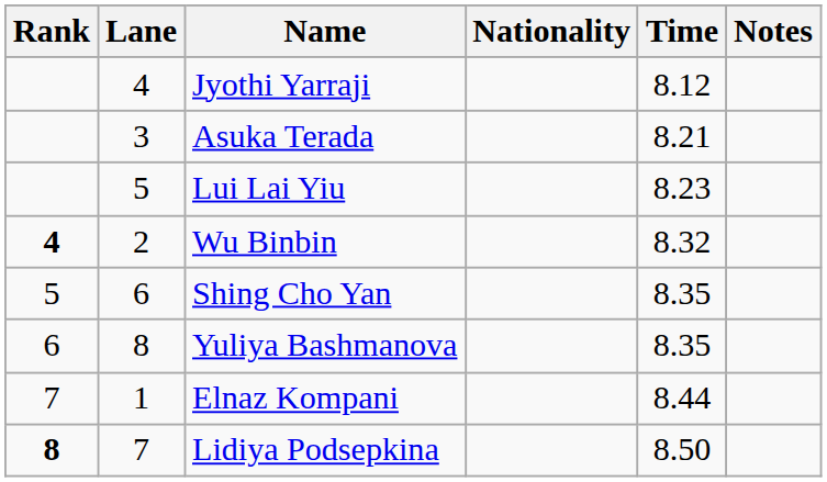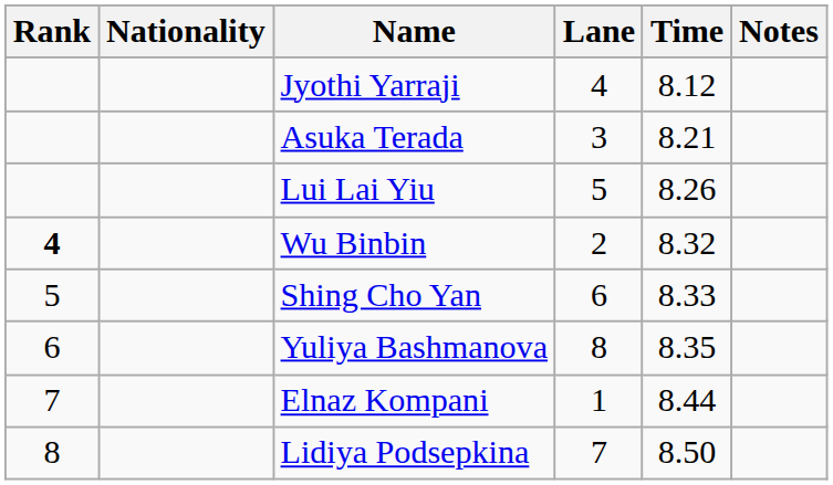columns swapped: Lane <-> Nationality
Lui Lai Yiu | Time: 8.23 -> 8.26
Shing Cho Yan | Time: 8.35 -> 8.33
Lidiya Podsepkina | Rank: bold -> normal
